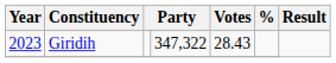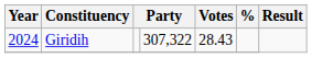Giridih | Year: 2023 -> 2024
Giridih | column 4: 347,322 -> 307,322
